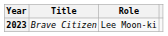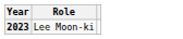- column: Title | Brave Citizen
